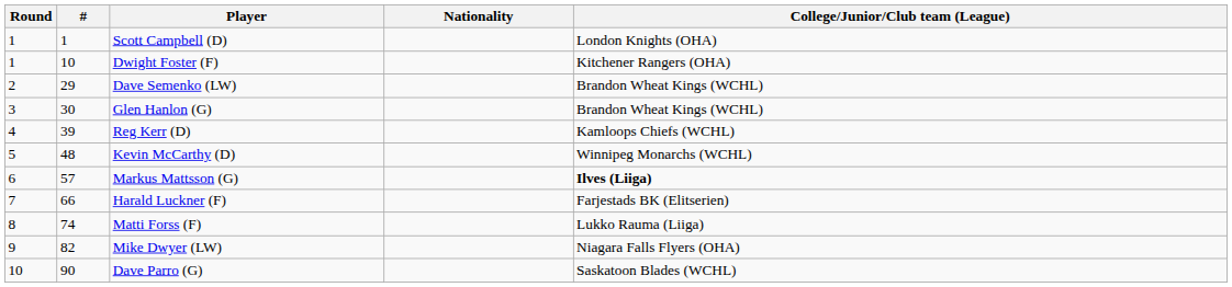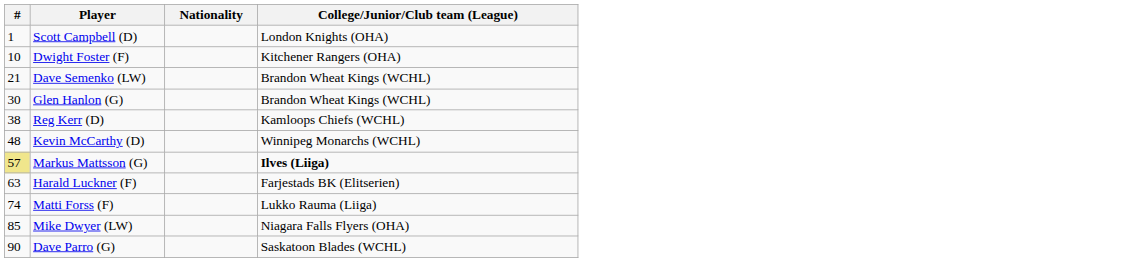- column: Round | 1 | 1 | 2 | 3 | 4 | 5 | 6 | 7 | 8 | 9 | 10
Dave Semenko (LW) | #: 29 -> 21
Reg Kerr (D) | #: 39 -> 38
Markus Mattsson (G) | #: no background -> khaki background
Harald Luckner (F) | #: 66 -> 63
Mike Dwyer (LW) | #: 82 -> 85
